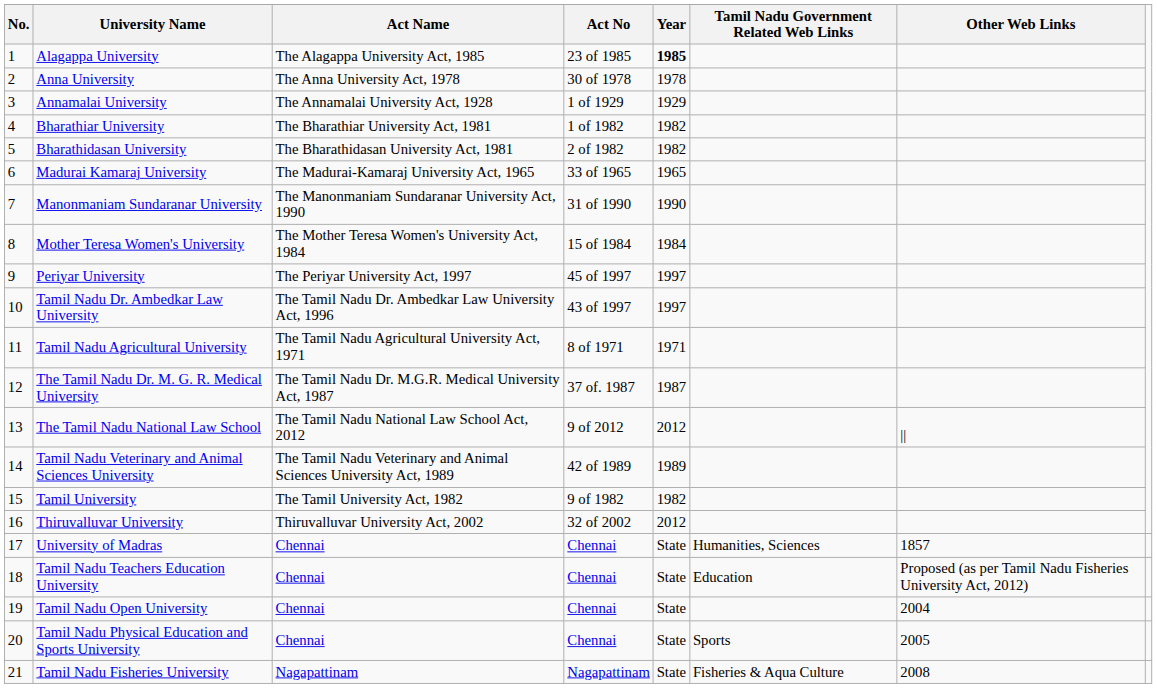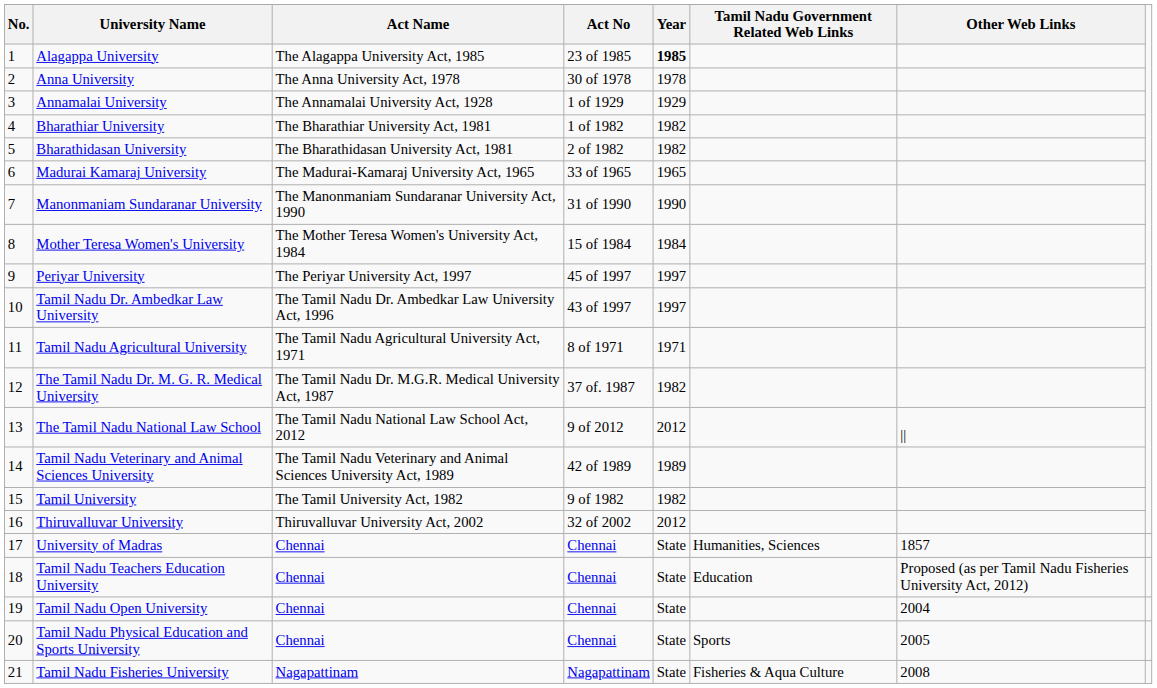The Tamil Nadu Dr. M. G. R. Medical University | Year: 1987 -> 1982
